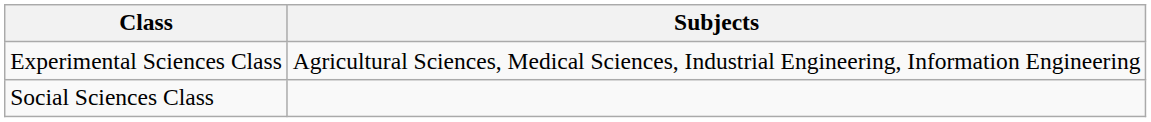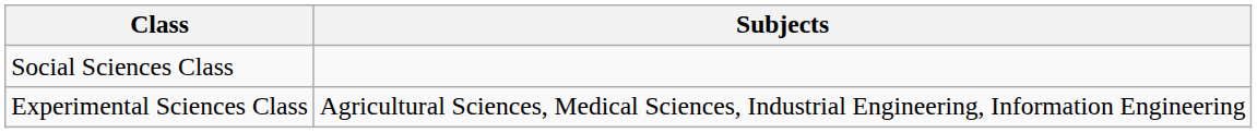rows swapped: Social Sciences Class <-> Experimental Sciences Class
